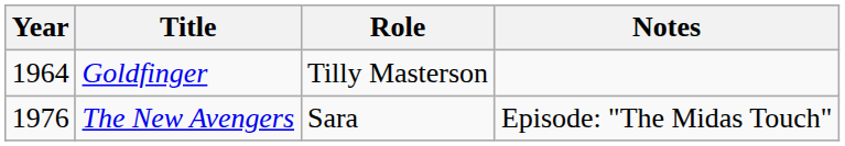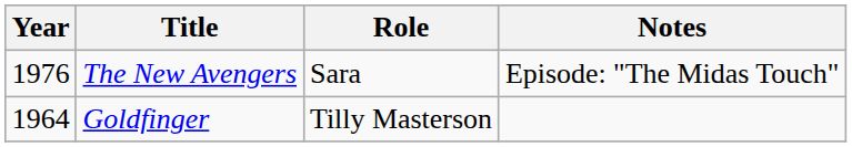rows swapped: Goldfinger <-> The New Avengers
